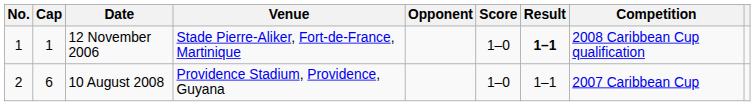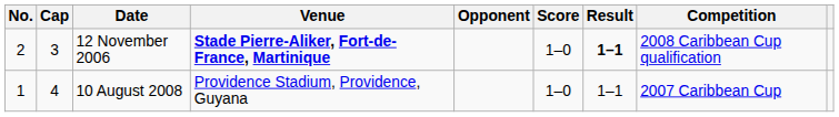12 November 2006 | No.: 1 -> 2
12 November 2006 | Cap: 1 -> 3
12 November 2006 | Venue: normal -> bold
10 August 2008 | No.: 2 -> 1
10 August 2008 | Cap: 6 -> 4
